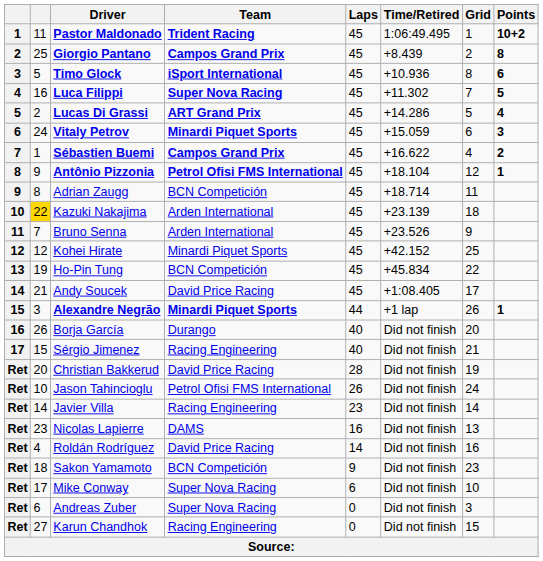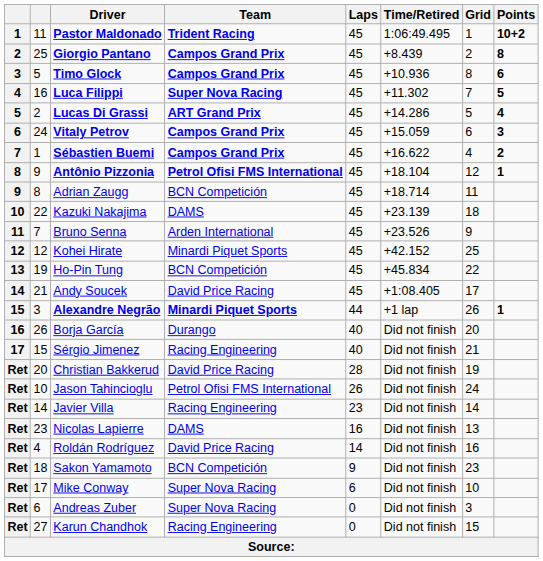Timo Glock | Team: iSport International -> Campos Grand Prix
Vitaly Petrov | Team: Minardi Piquet Sports -> Campos Grand Prix
Kazuki Nakajima | column 2: gold background -> no background
Kazuki Nakajima | Team: Arden International -> DAMS
